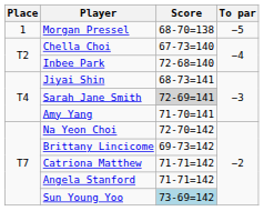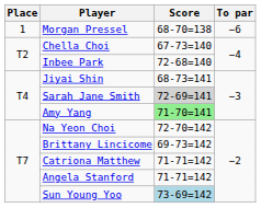Morgan Pressel | To par: −5 -> −6
Amy Yang | Score: no background -> lightgreen background
